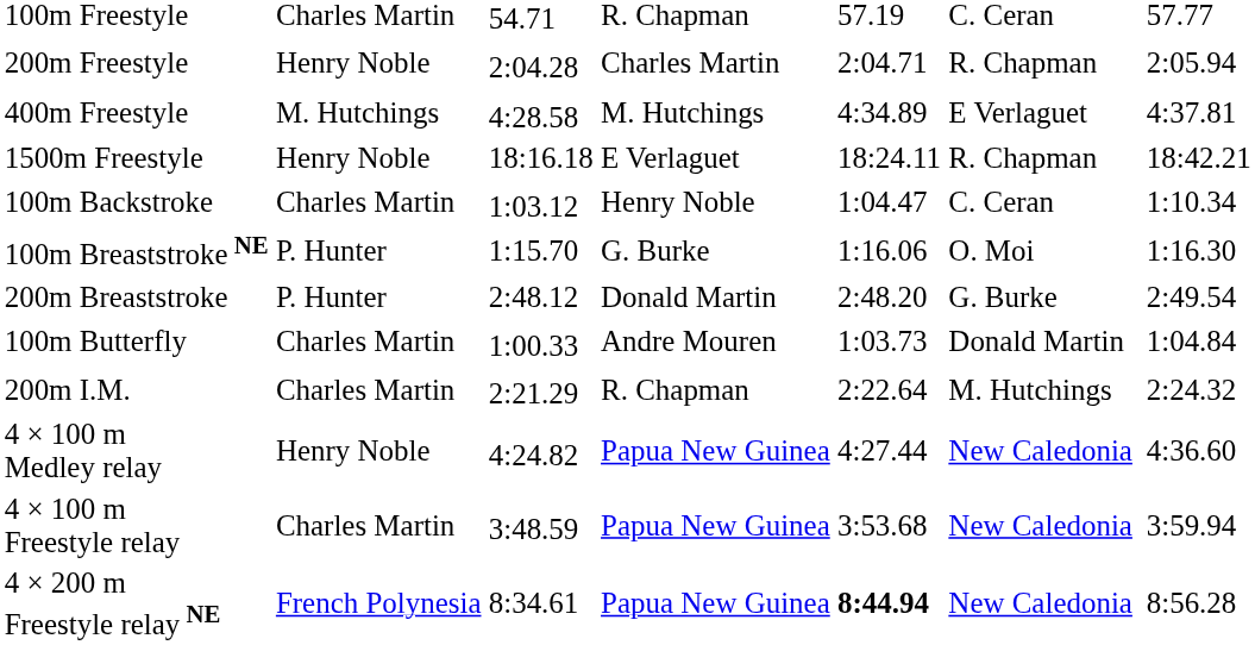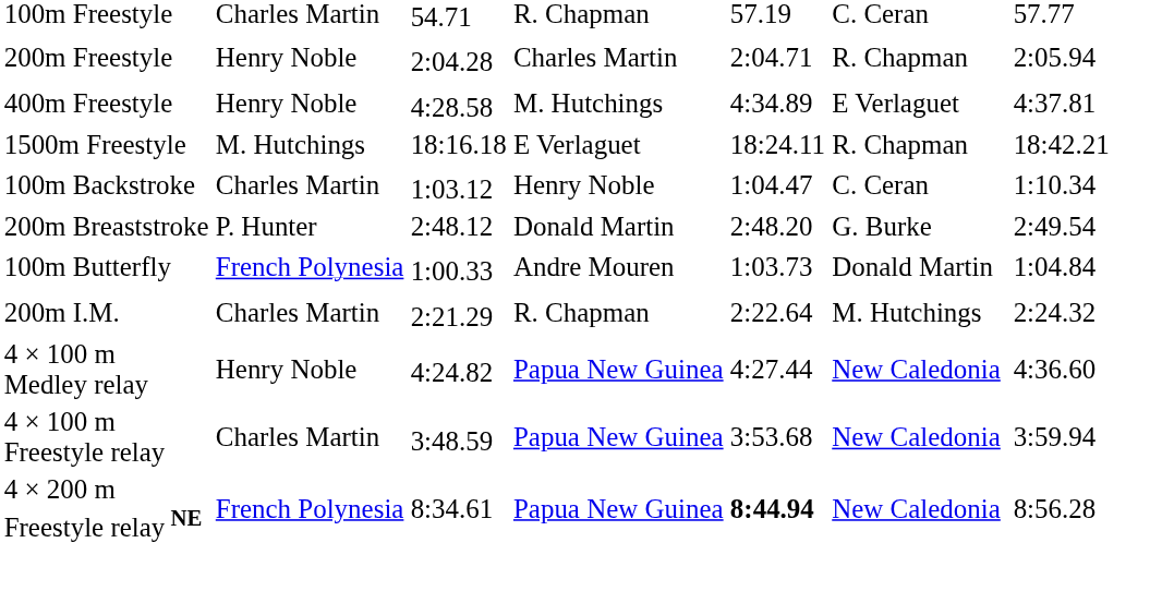400m Freestyle | column 2: M. Hutchings -> Henry Noble
1500m Freestyle | column 2: Henry Noble -> M. Hutchings
- row: 100m Breaststroke NE | P. Hunter | 1:15.70 | G. Burke | 1:16.06 | O. Moi | 1:16.30
100m Butterfly | column 2: Charles Martin -> French Polynesia
